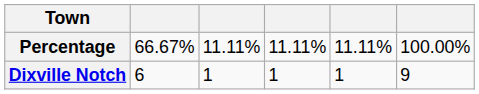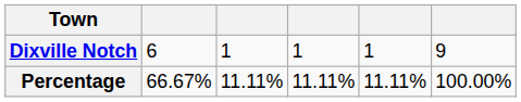rows swapped: Dixville Notch <-> Percentage
